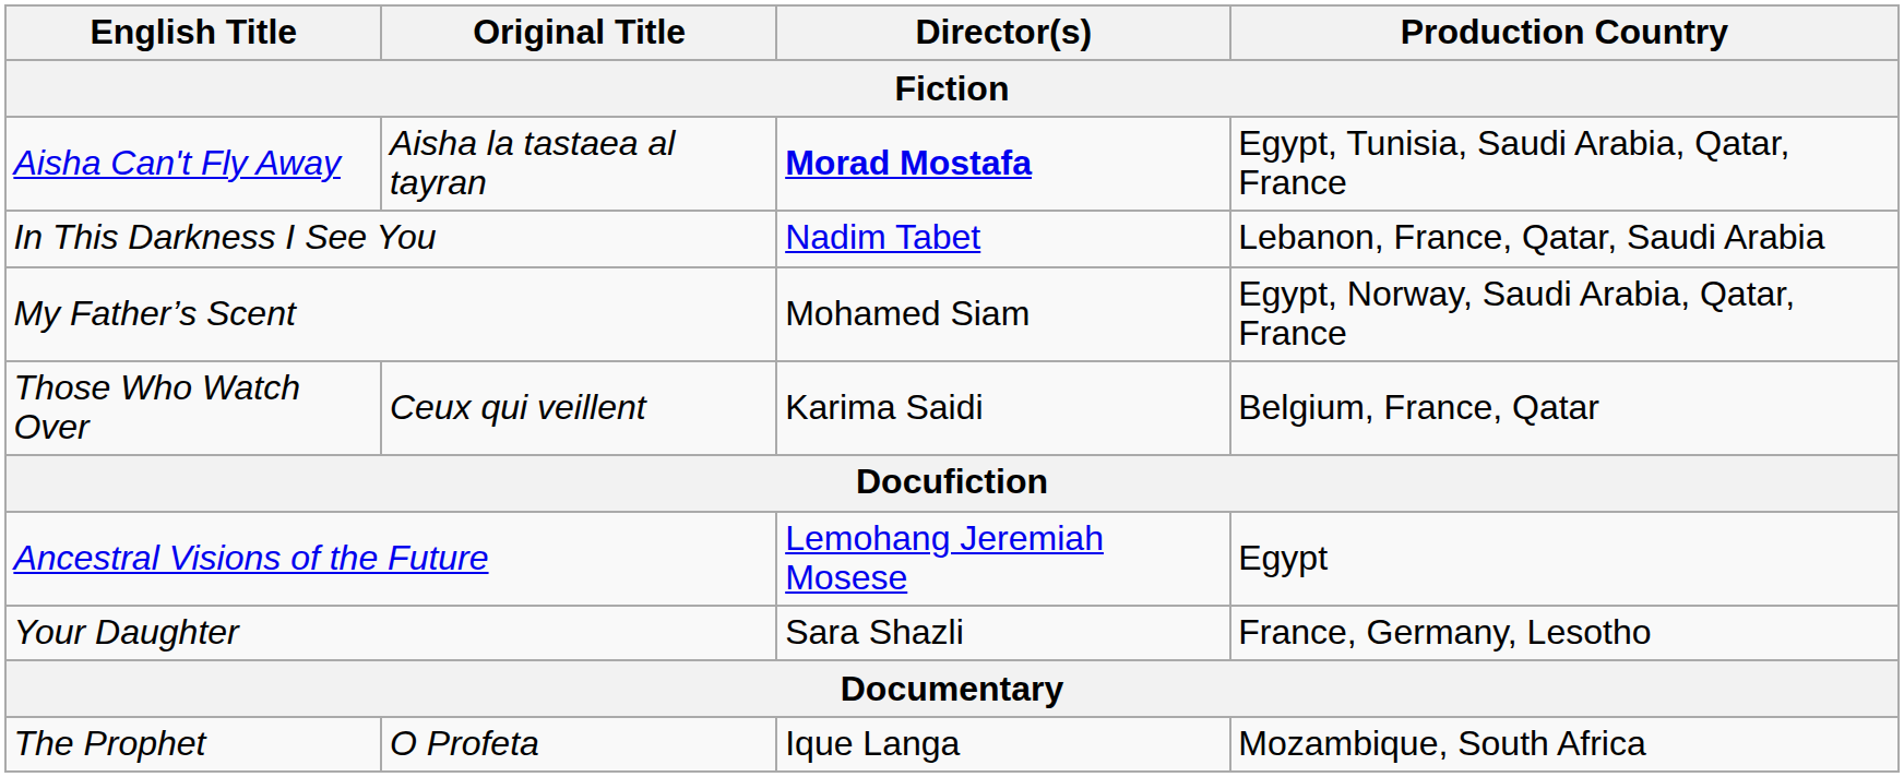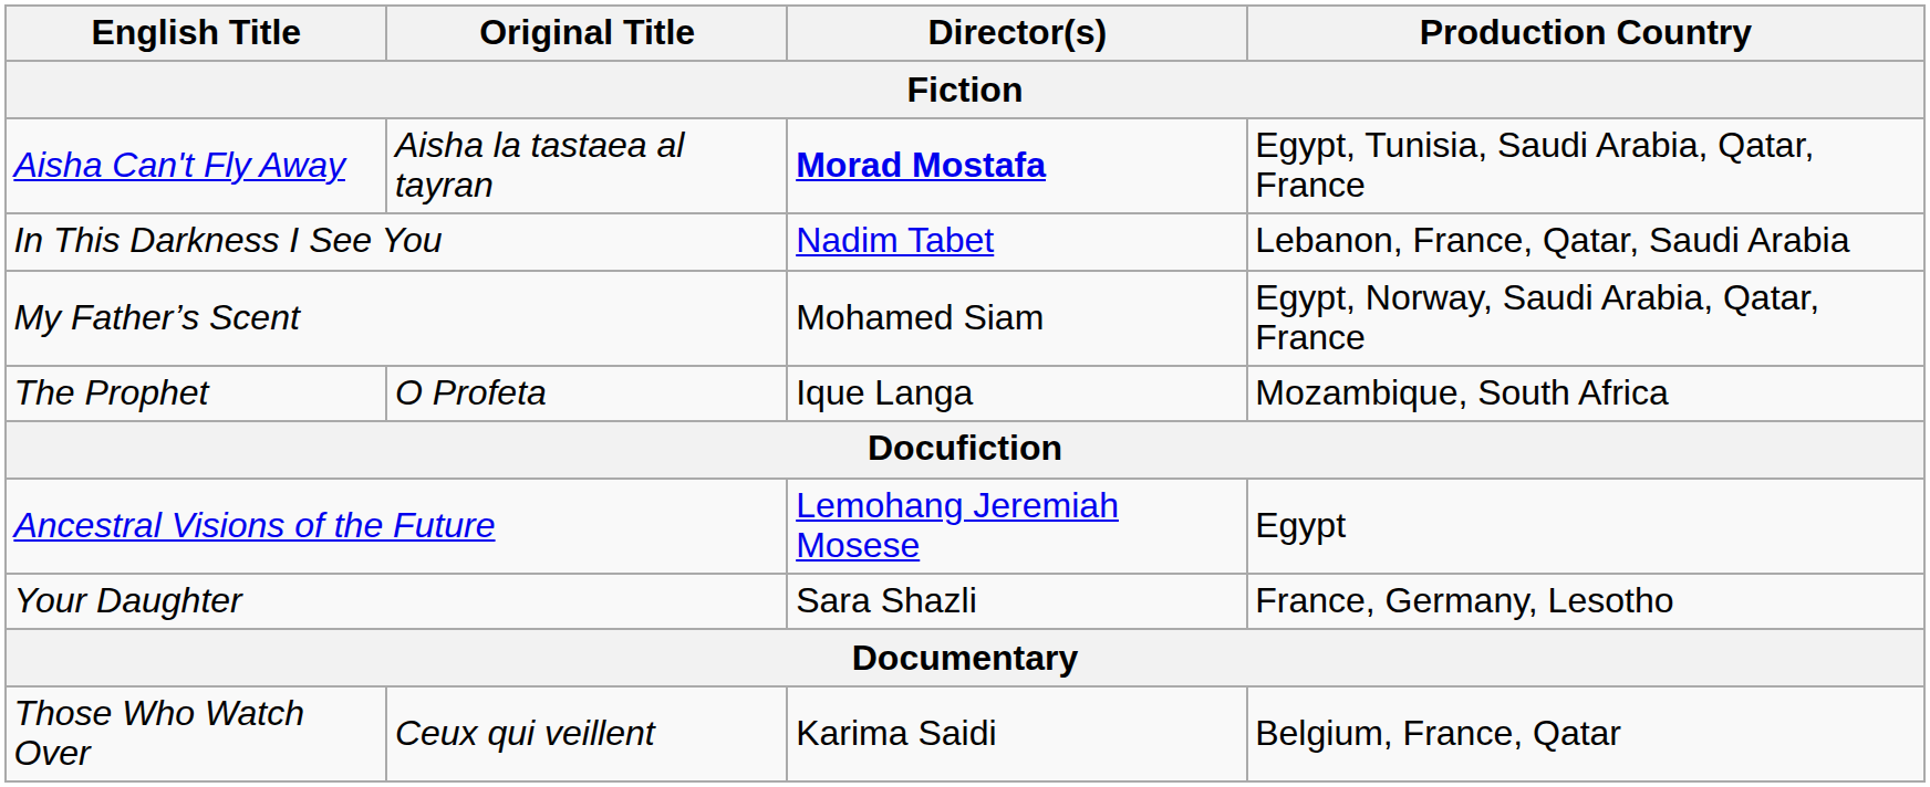rows swapped: The Prophet <-> Those Who Watch Over
